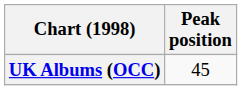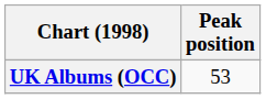UK Albums (OCC) | Peak position: 45 -> 53
